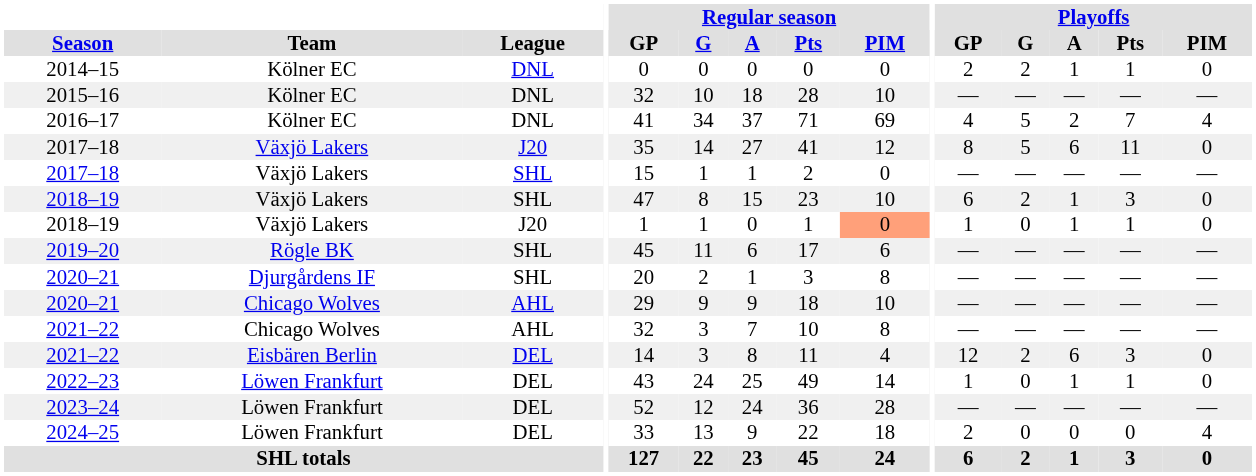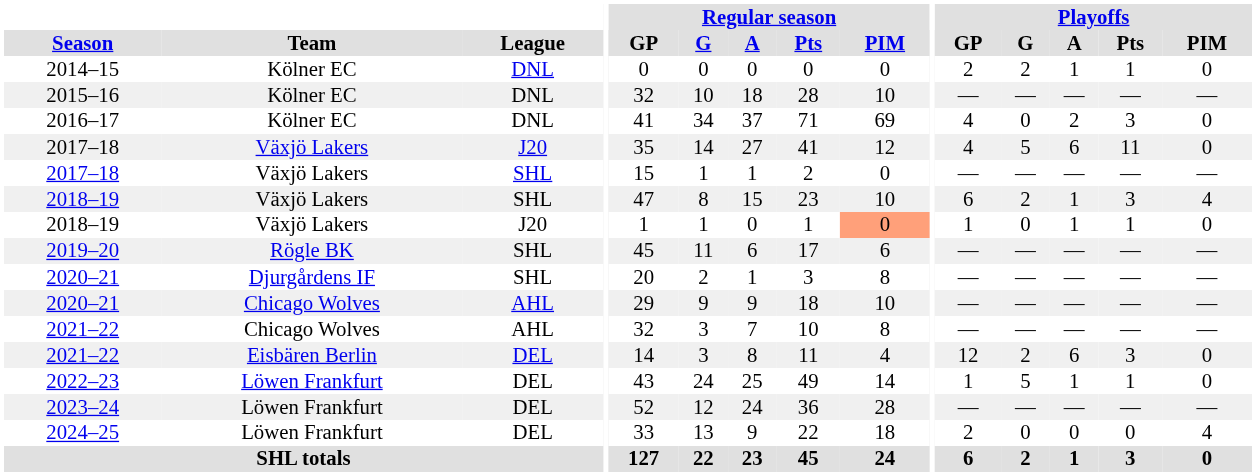2016–17 | Playoffs / G: 5 -> 0
2016–17 | Playoffs / Pts: 7 -> 3
2016–17 | Playoffs / PIM: 4 -> 0
2017–18 / J20 | Playoffs / GP: 8 -> 4
2018–19 / SHL | Playoffs / PIM: 0 -> 4
2022–23 | Playoffs / G: 0 -> 5
